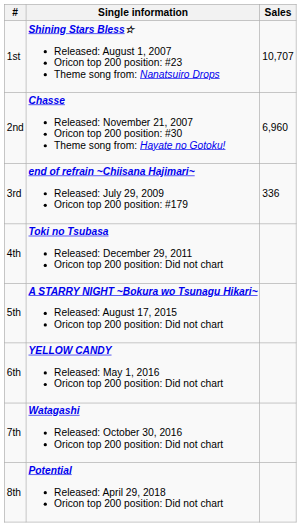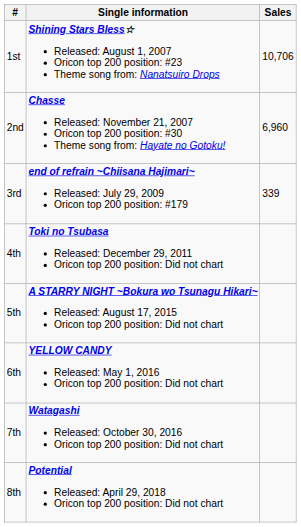1st | Sales: 10,707 -> 10,706
3rd | Sales: 336 -> 339
